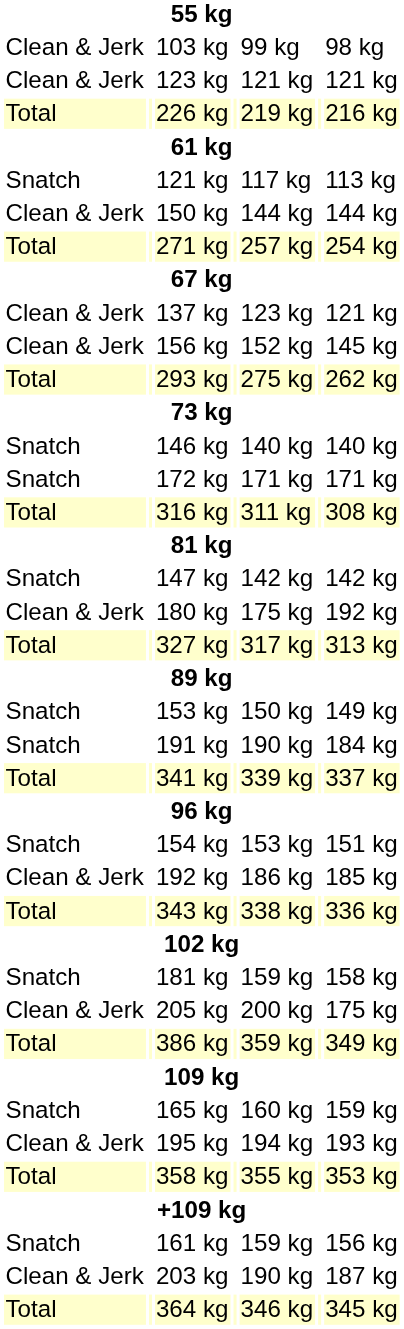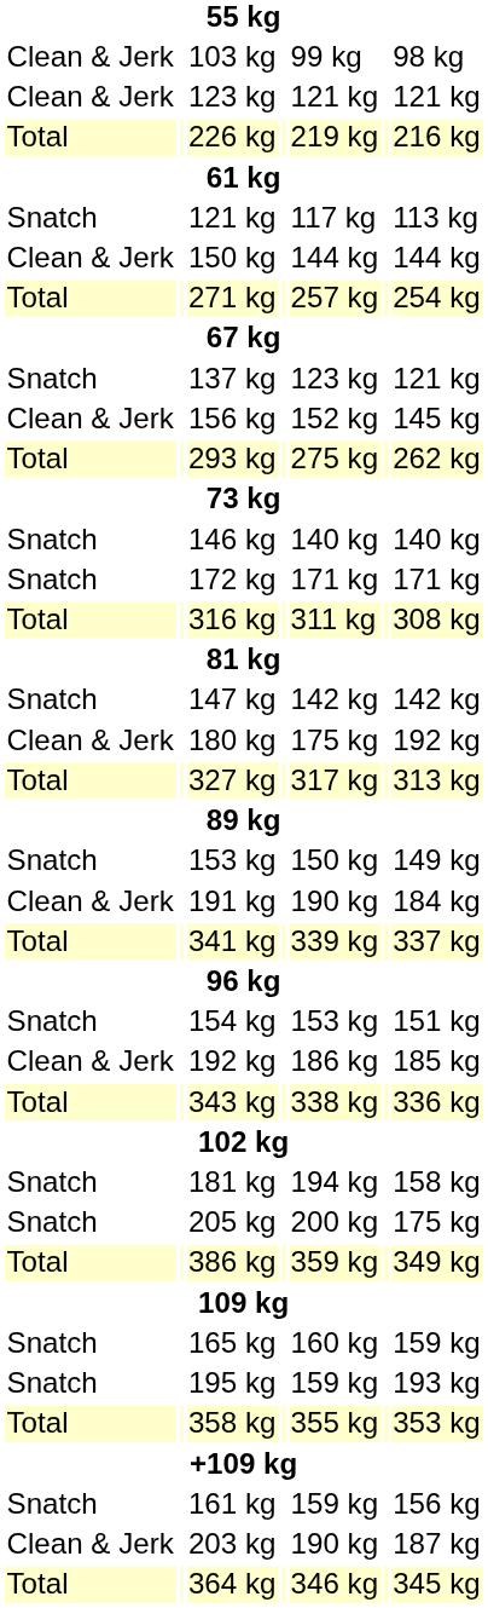137 kg | column 1: Clean & Jerk -> Snatch
191 kg | column 1: Snatch -> Clean & Jerk
181 kg | column 5: 159 kg -> 194 kg
205 kg | column 1: Clean & Jerk -> Snatch
195 kg | column 1: Clean & Jerk -> Snatch
195 kg | column 5: 194 kg -> 159 kg
